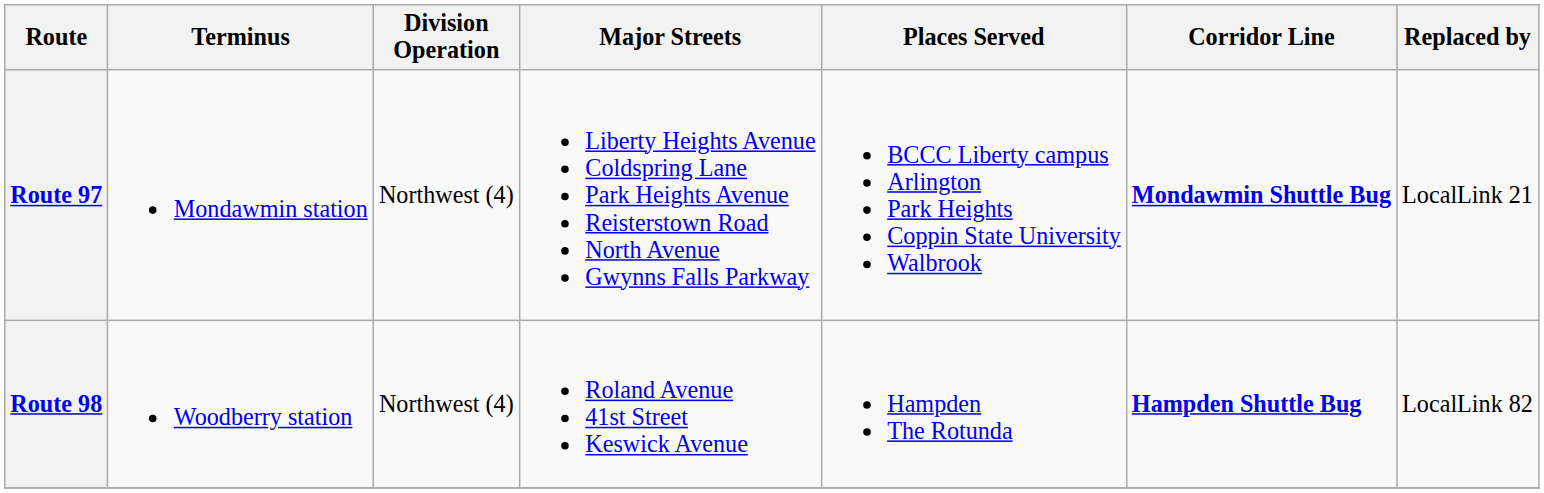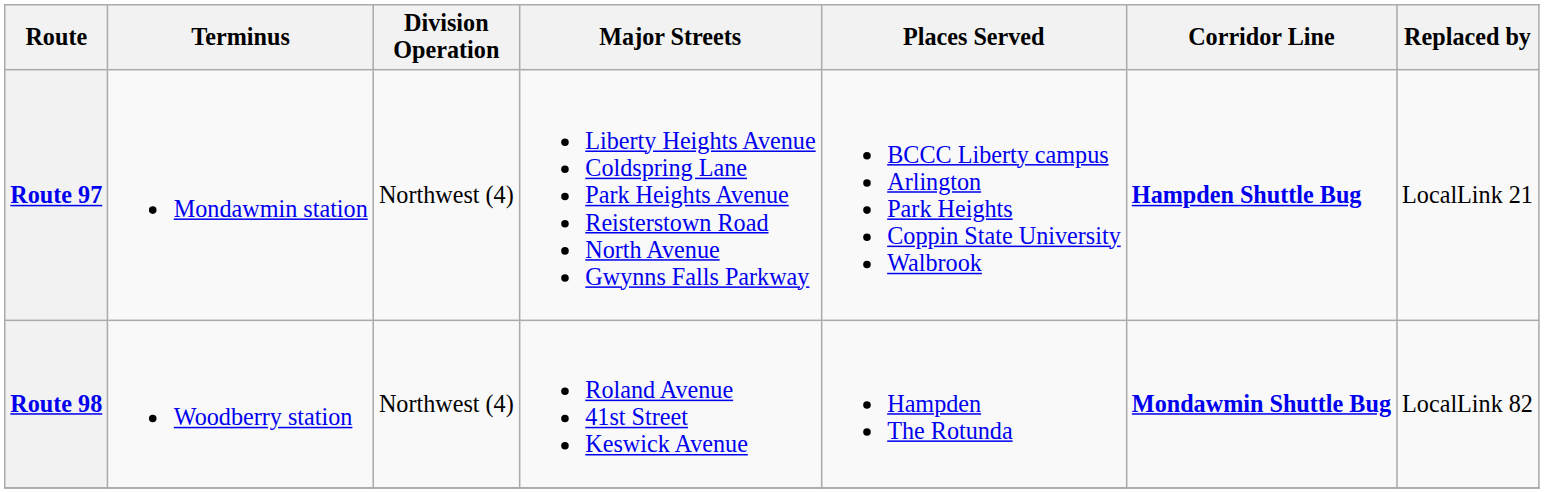Route 97 | Corridor Line: Mondawmin Shuttle Bug -> Hampden Shuttle Bug
Route 98 | Corridor Line: Hampden Shuttle Bug -> Mondawmin Shuttle Bug
